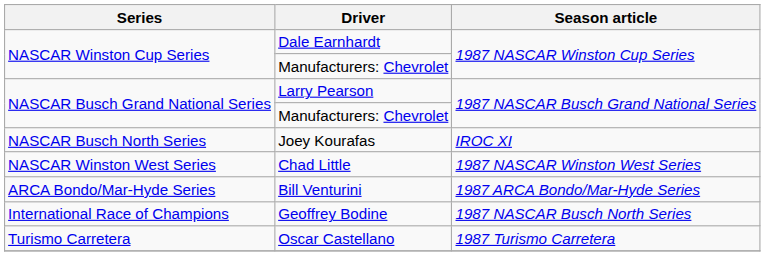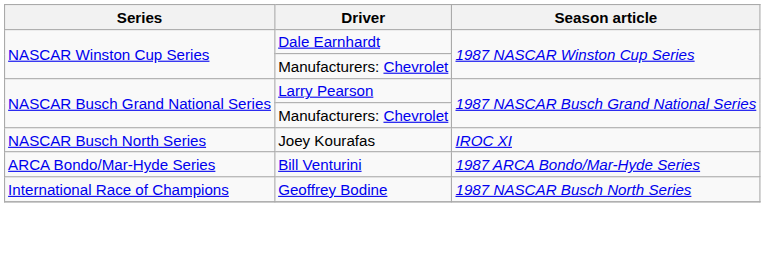- row: NASCAR Winston West Series | Chad Little | 1987 NASCAR Winston West Series
- row: Turismo Carretera | Oscar Castellano | 1987 Turismo Carretera
